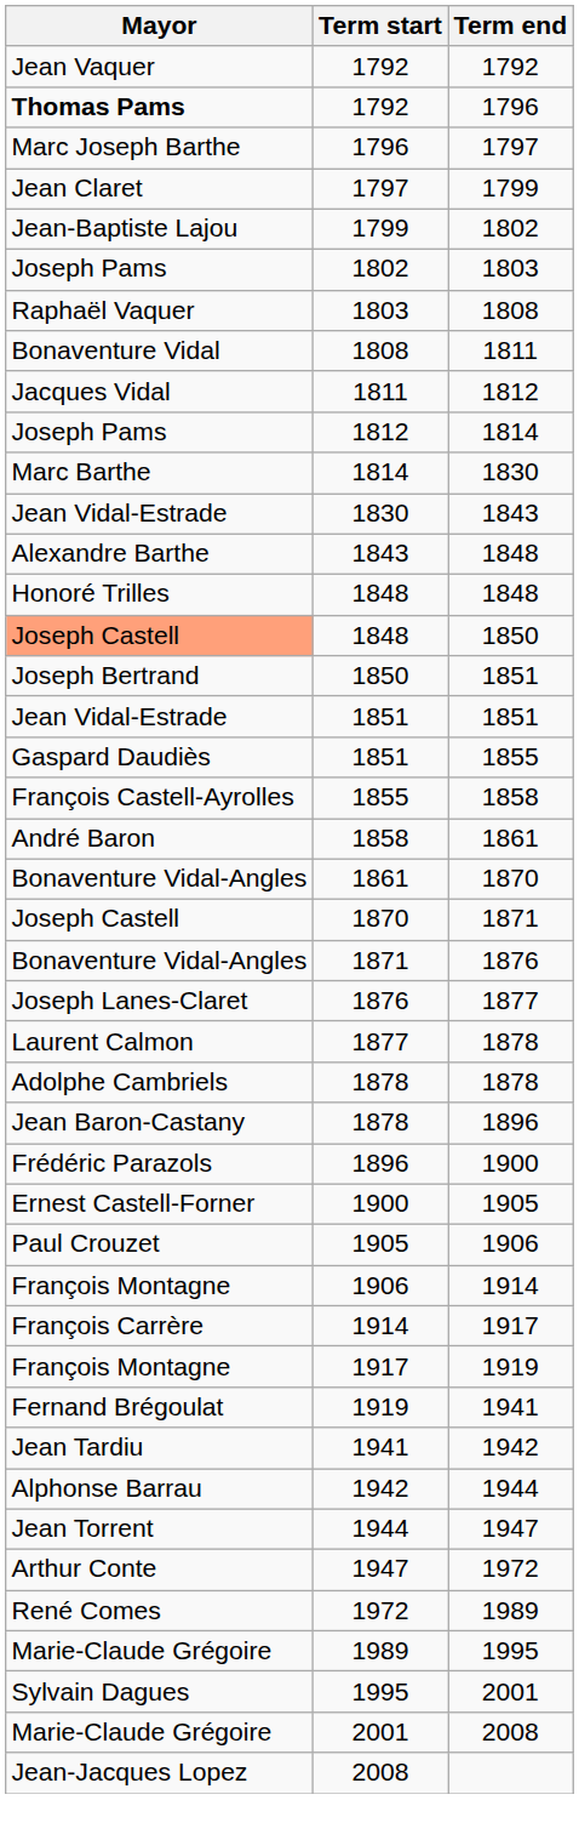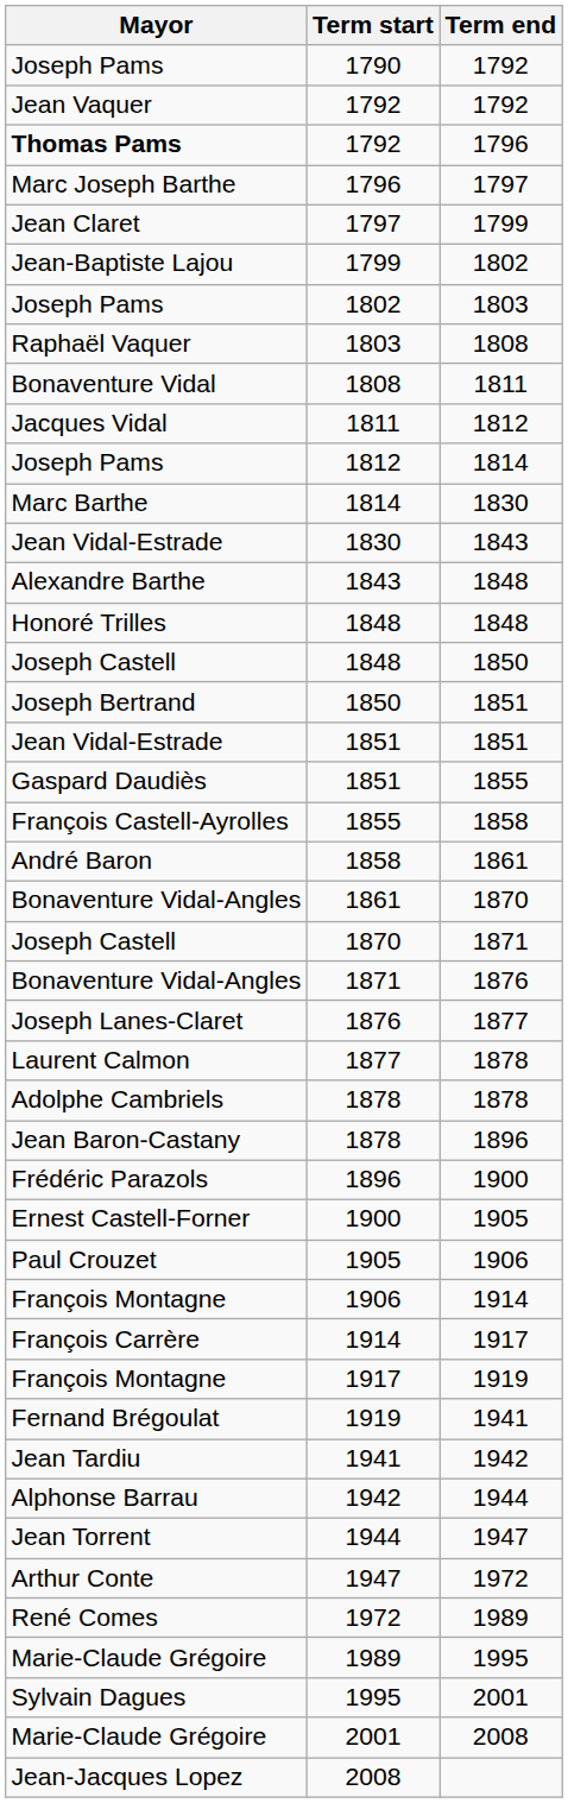+ row: Joseph Pams | 1790 | 1792
1848 / 1850 | Mayor: lightsalmon background -> no background
